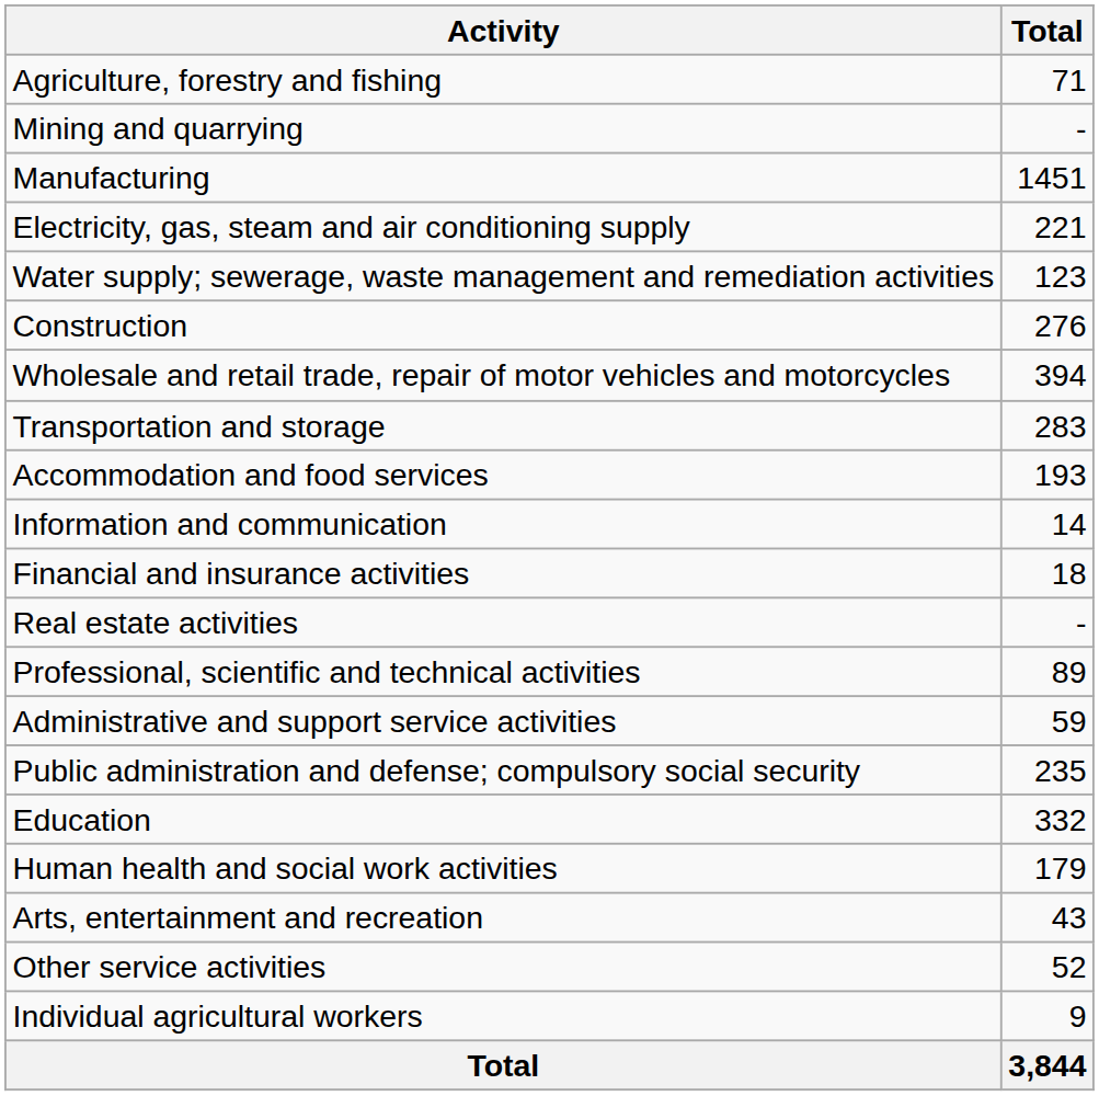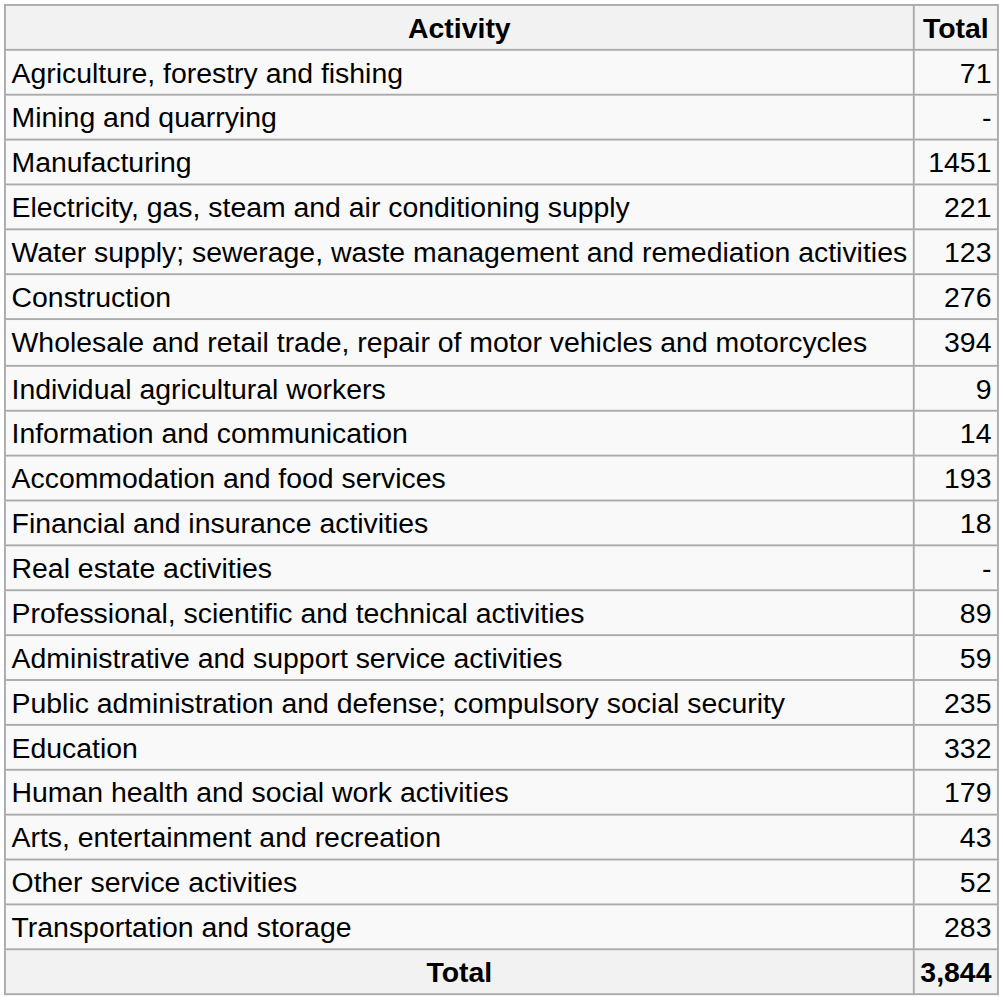rows swapped: Transportation and storage <-> Individual agricultural workers
rows swapped: Accommodation and food services <-> Information and communication
